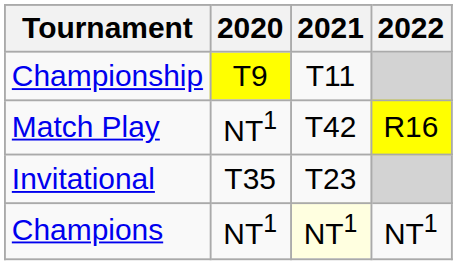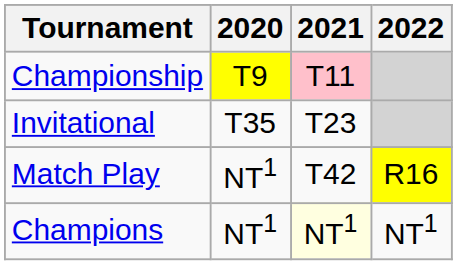Championship | 2021: no background -> pink background
rows swapped: Match Play <-> Invitational
